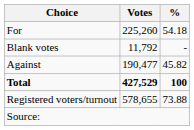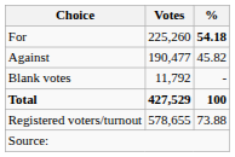For | %: normal -> bold
rows swapped: Against <-> Blank votes
